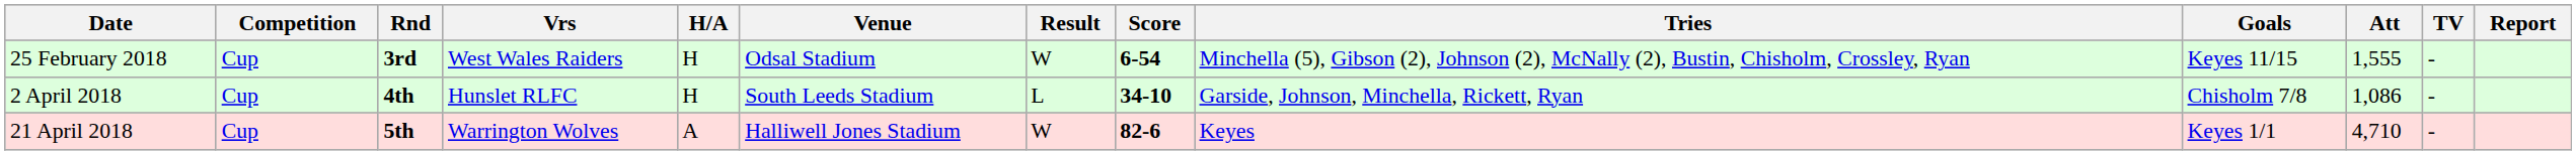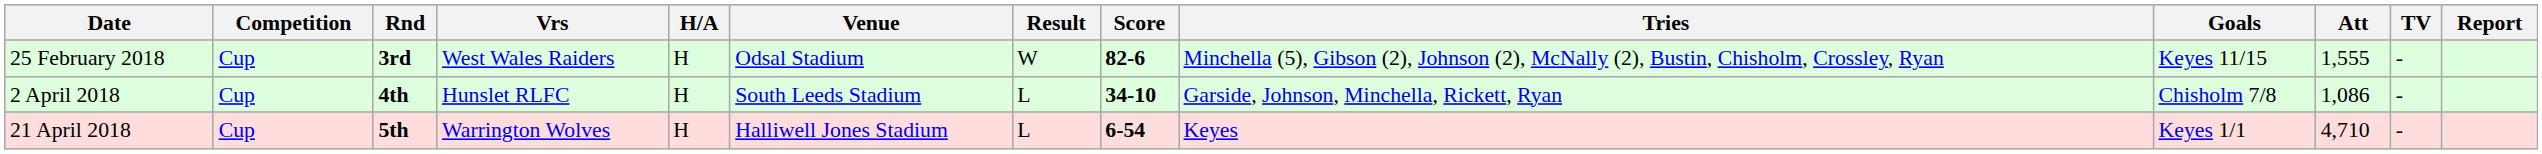25 February 2018 | Score: 6-54 -> 82-6
21 April 2018 | H/A: A -> H
21 April 2018 | Result: W -> L
21 April 2018 | Score: 82-6 -> 6-54
